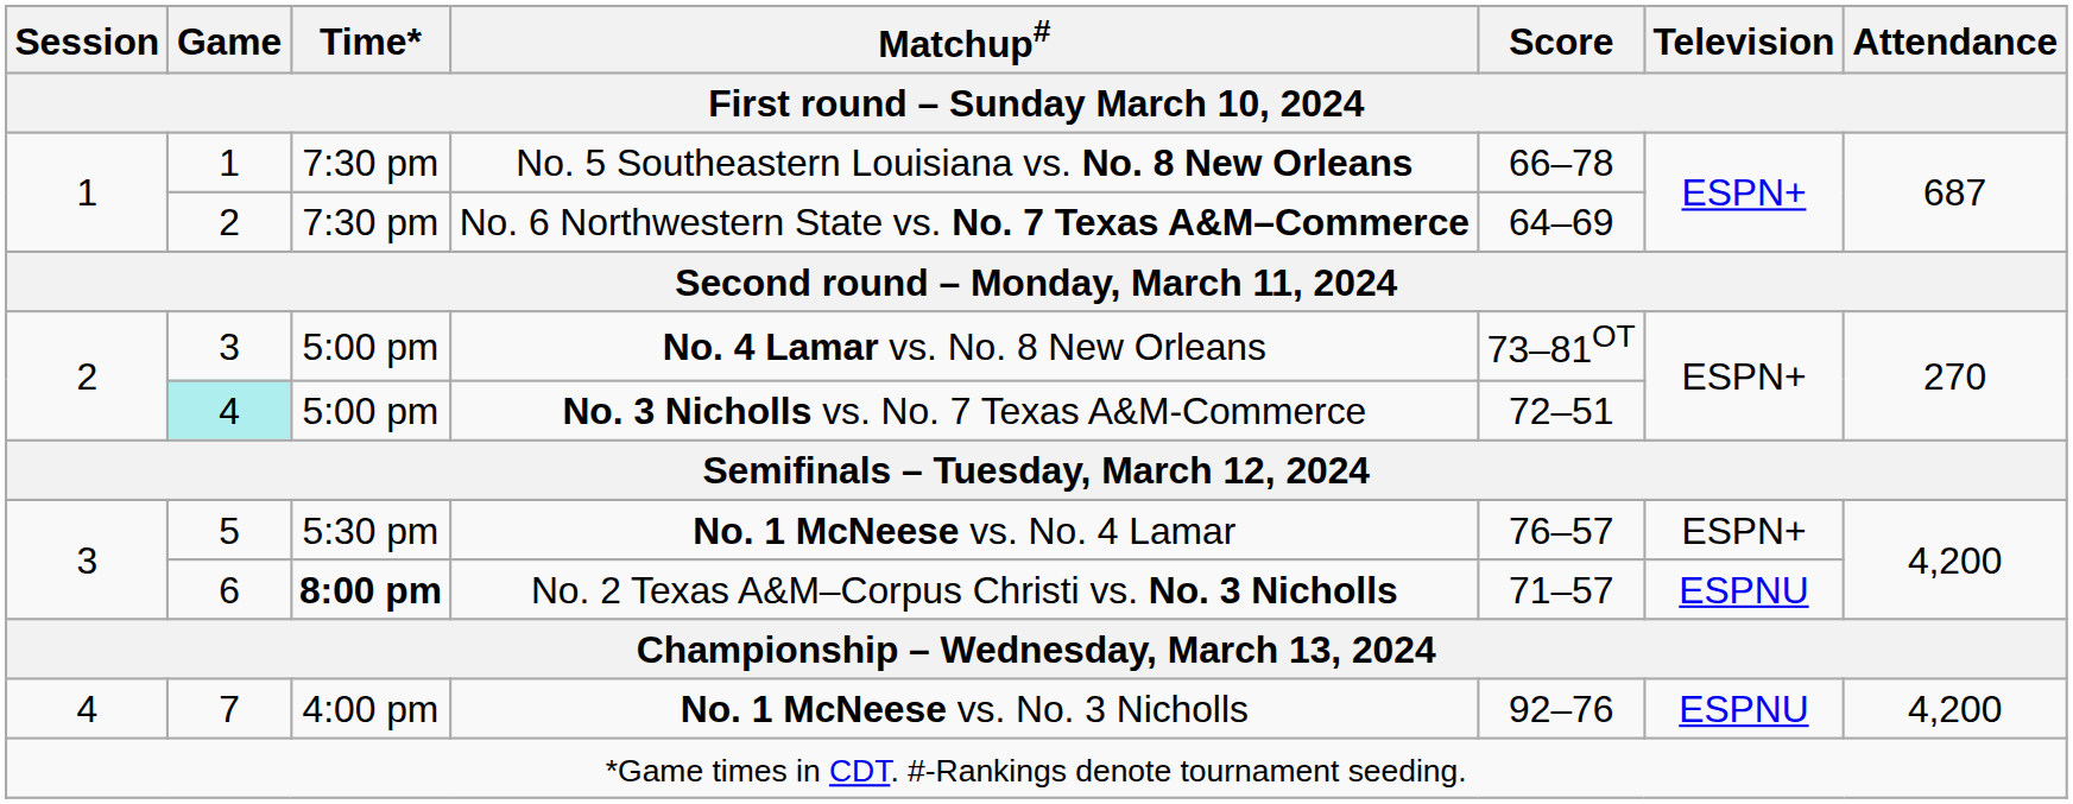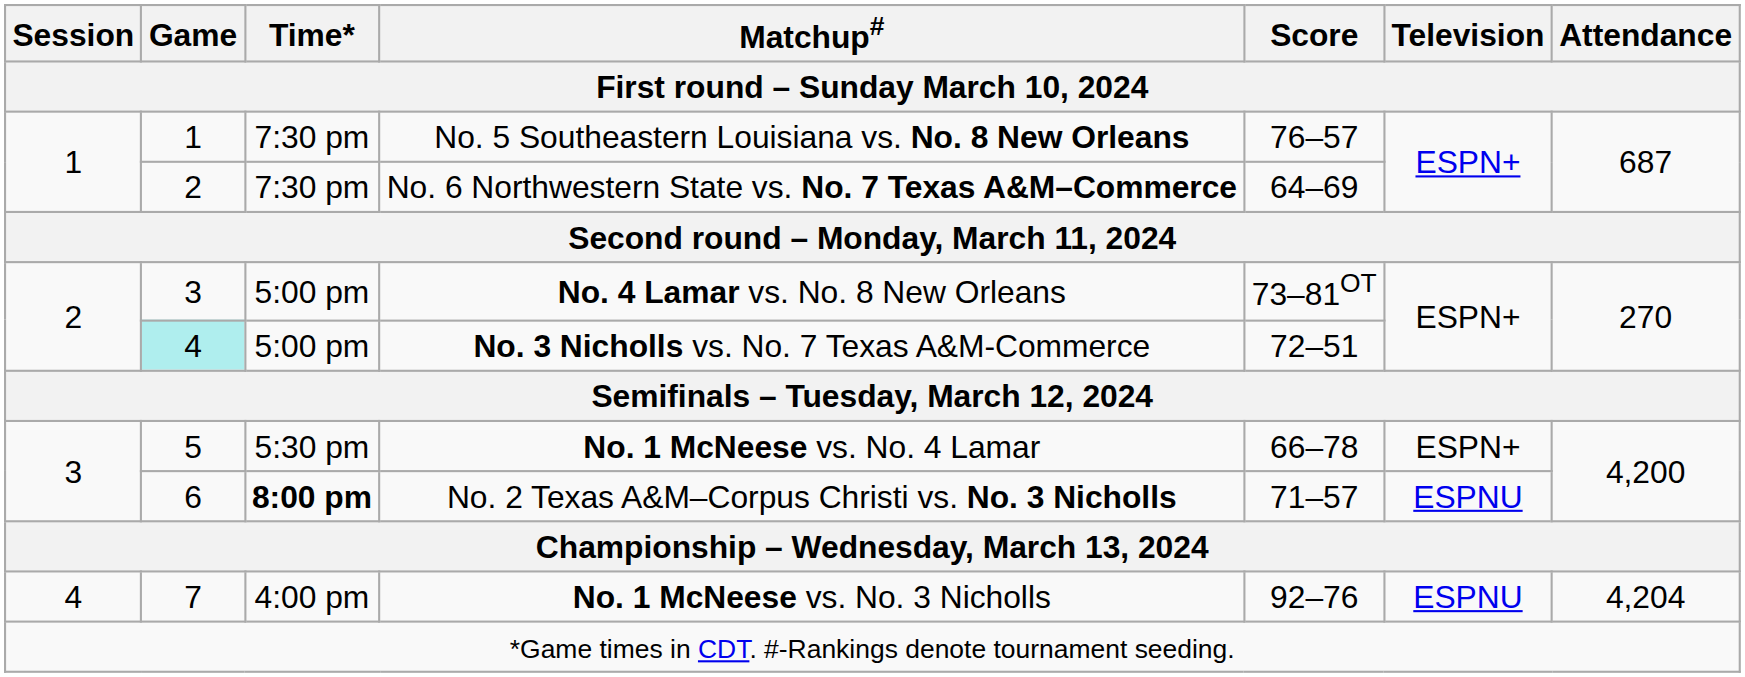No. 5 Southeastern Louisiana vs. No. 8 New Orleans | Score: 66–78 -> 76–57
No. 1 McNeese vs. No. 4 Lamar | Score: 76–57 -> 66–78
No. 1 McNeese vs. No. 3 Nicholls | Attendance: 4,200 -> 4,204
